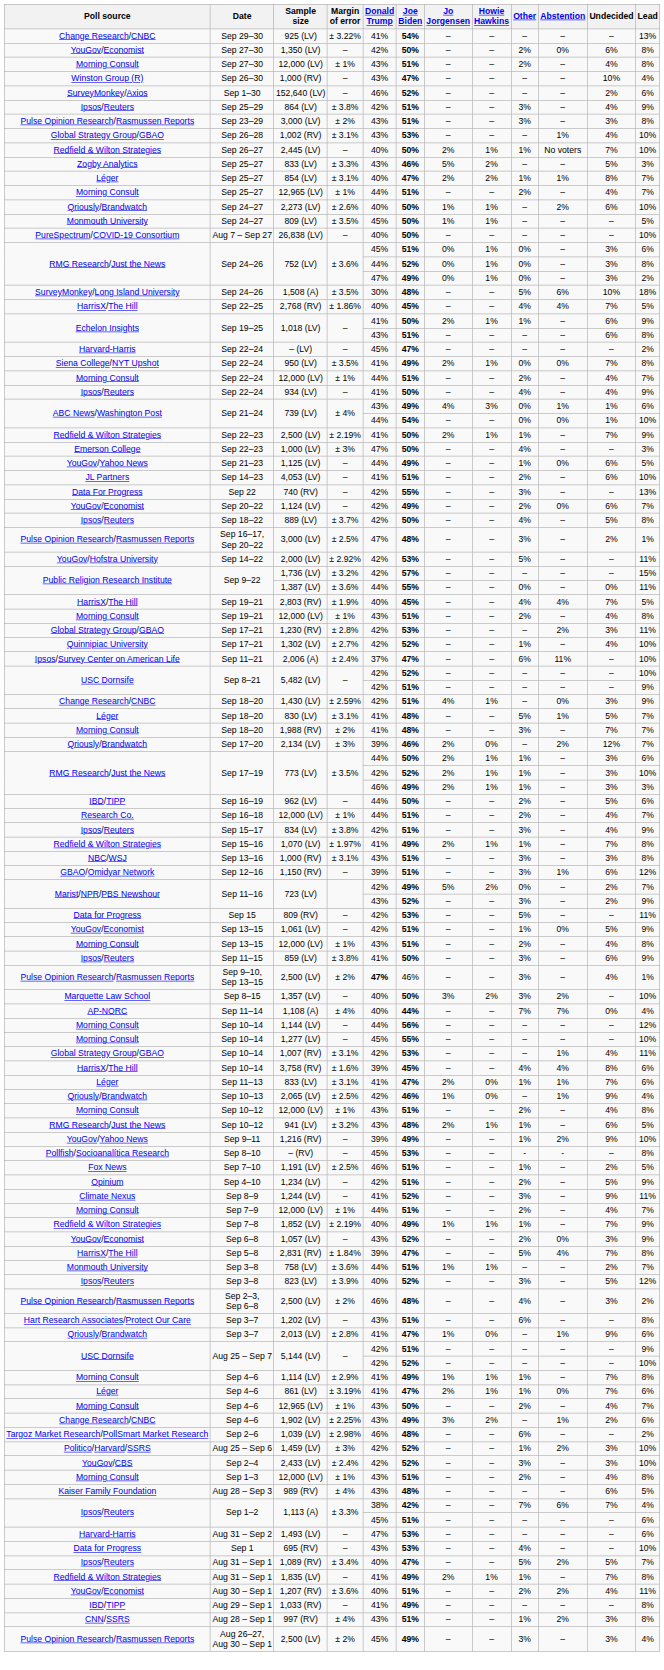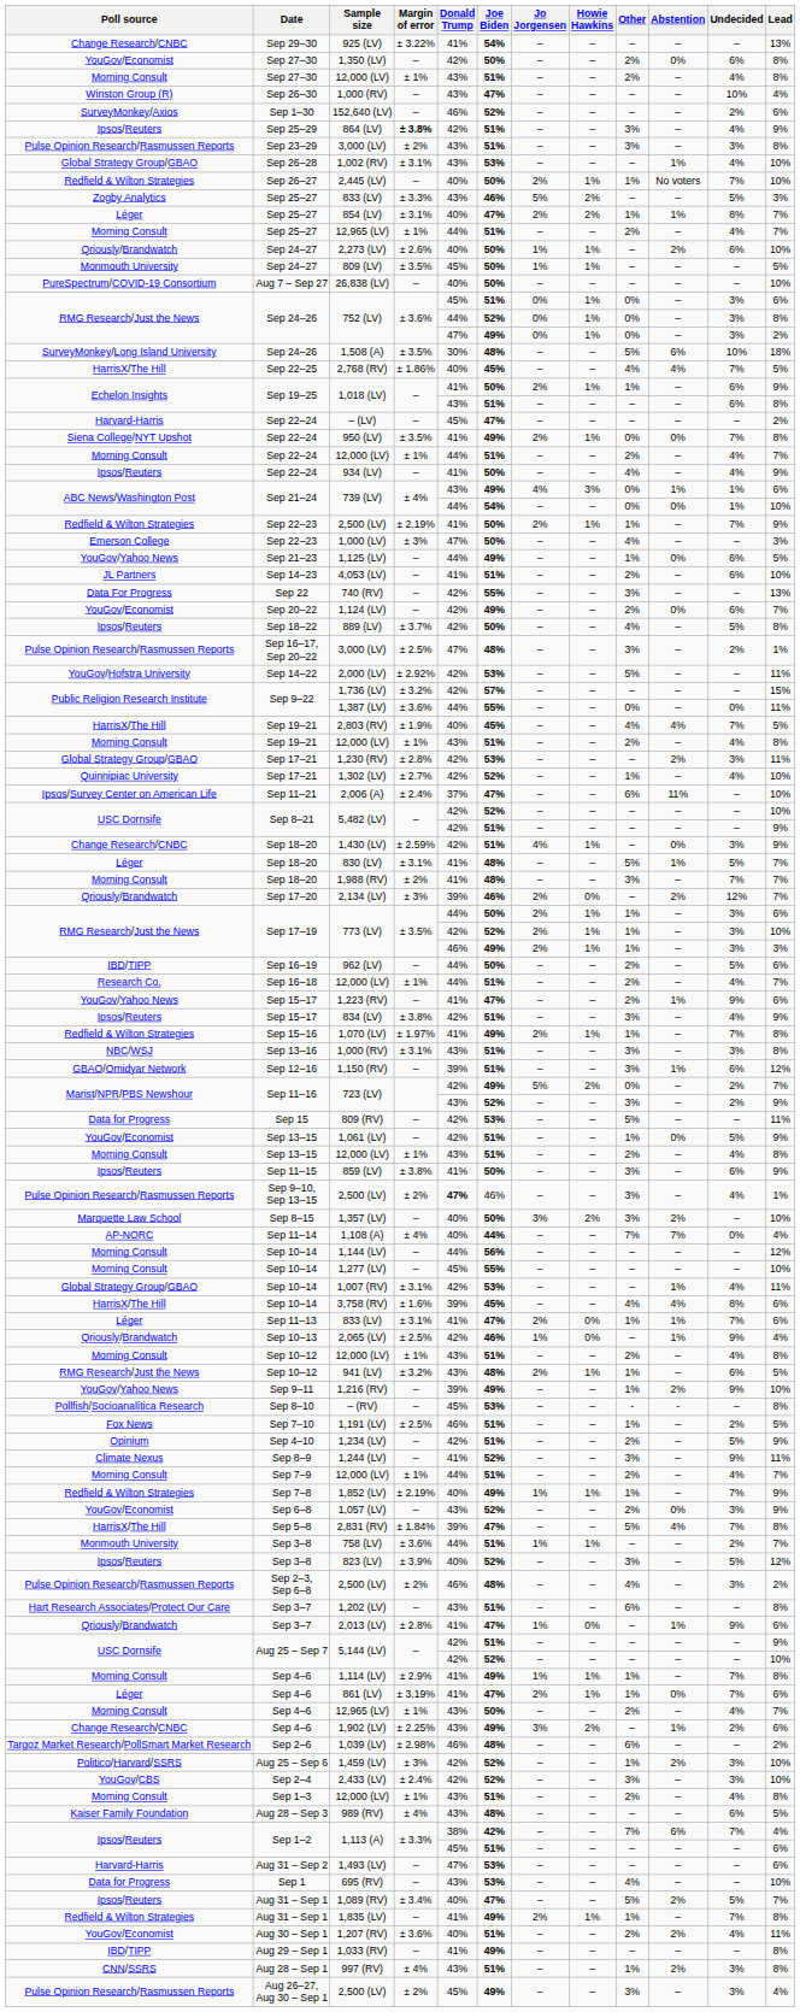864 (LV) | Margin of error: normal -> bold
+ row: YouGov/Yahoo News | Sep 15–17 | 1,223 (RV) | – | 41% | 47% | – | – | 2% | 1% | 9% | 6%
